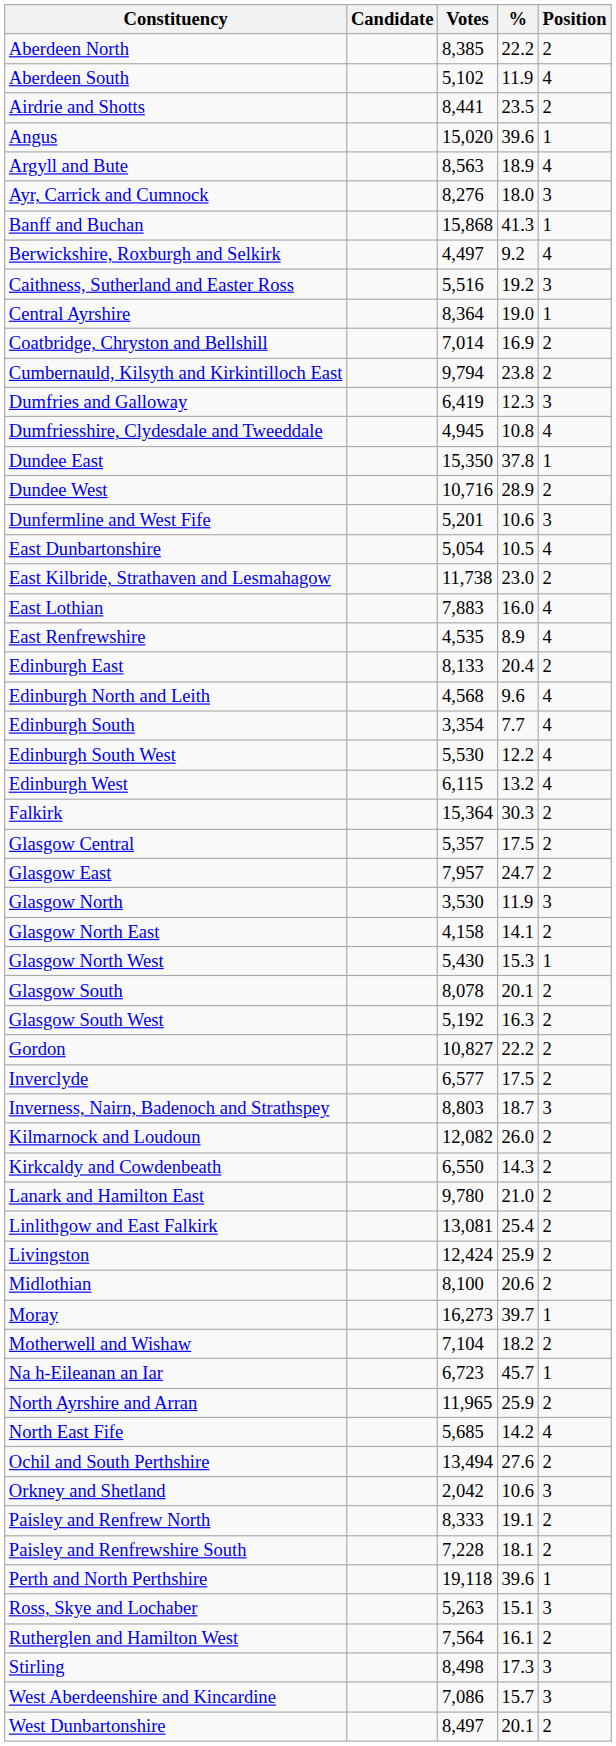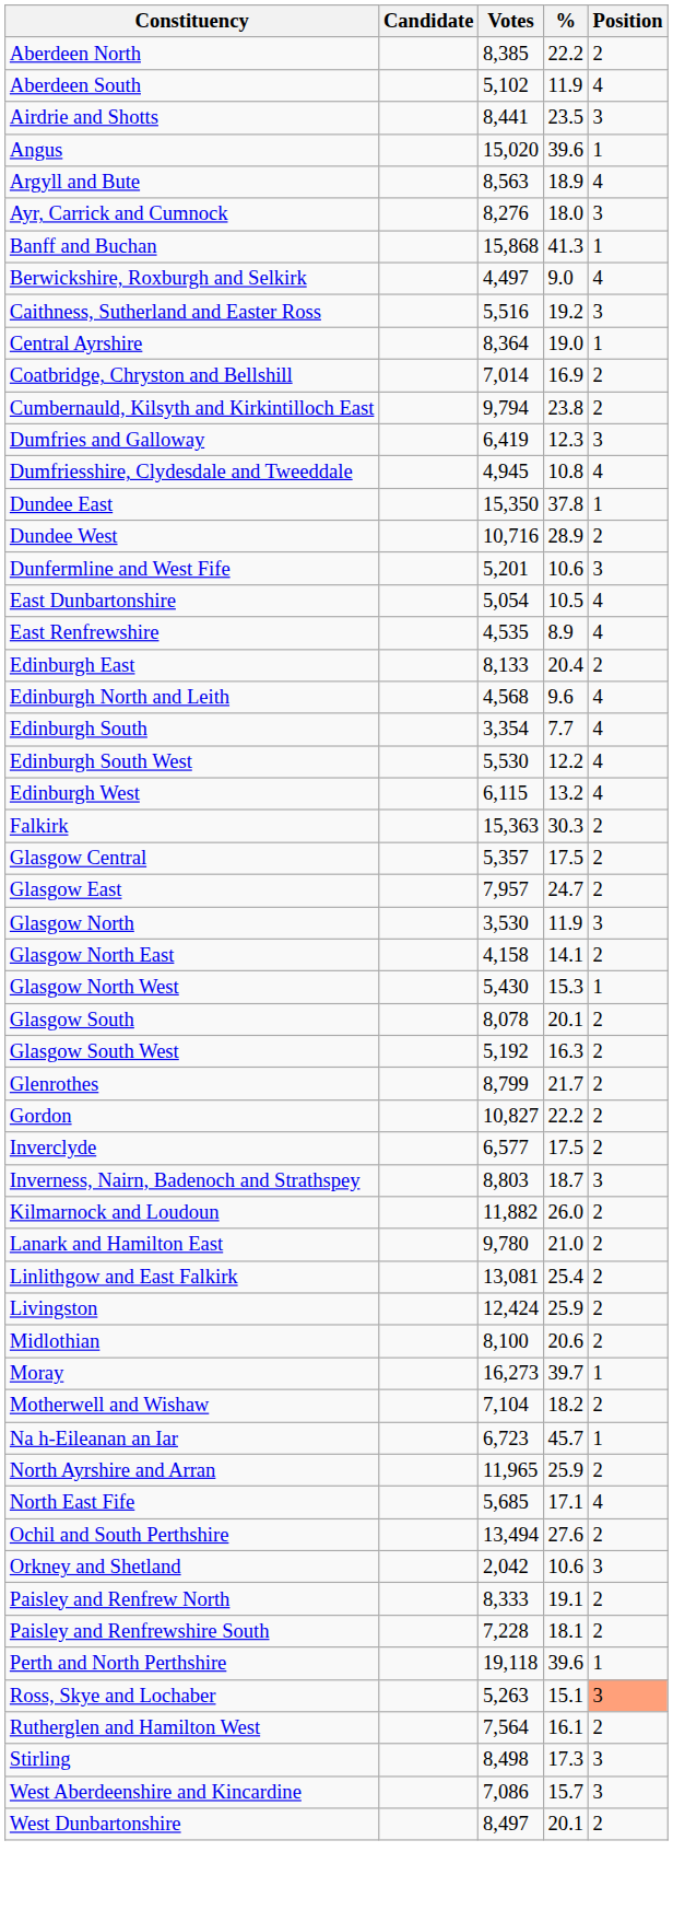Airdrie and Shotts | Position: 2 -> 3
Berwickshire, Roxburgh and Selkirk | %: 9.2 -> 9.0
- row: East Kilbride, Strathaven and Lesmahagow | 11,738 | 23.0 | 2
- row: East Lothian | 7,883 | 16.0 | 4
Falkirk | Votes: 15,364 -> 15,363
+ row: Glenrothes | 8,799 | 21.7 | 2
Kilmarnock and Loudoun | Votes: 12,082 -> 11,882
- row: Kirkcaldy and Cowdenbeath | 6,550 | 14.3 | 2
North East Fife | %: 14.2 -> 17.1
Ross, Skye and Lochaber | Position: no background -> lightsalmon background
